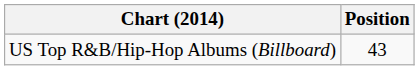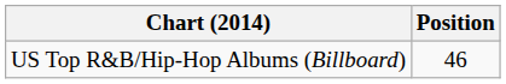US Top R&B/Hip-Hop Albums (Billboard) | Position: 43 -> 46
